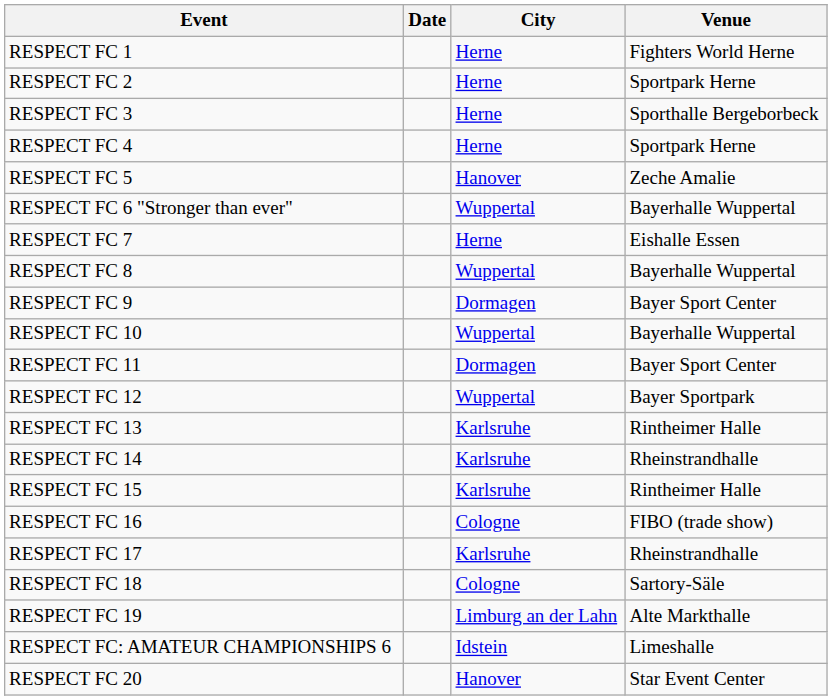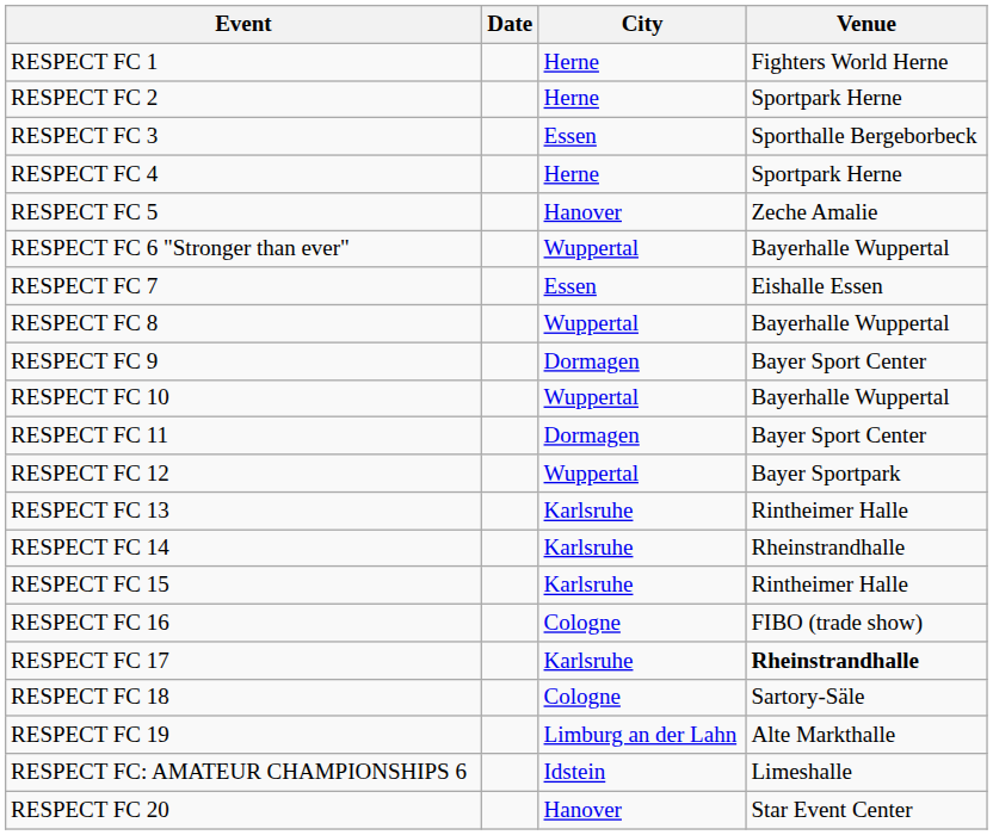RESPECT FC 3 | City: Herne -> Essen
RESPECT FC 7 | City: Herne -> Essen
RESPECT FC 17 | Venue: normal -> bold
